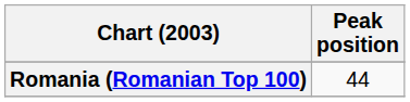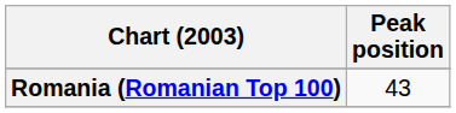Romania (Romanian Top 100) | Peak position: 44 -> 43
